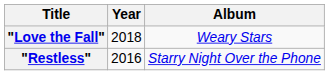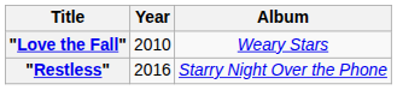"Love the Fall" | Year: 2018 -> 2010
